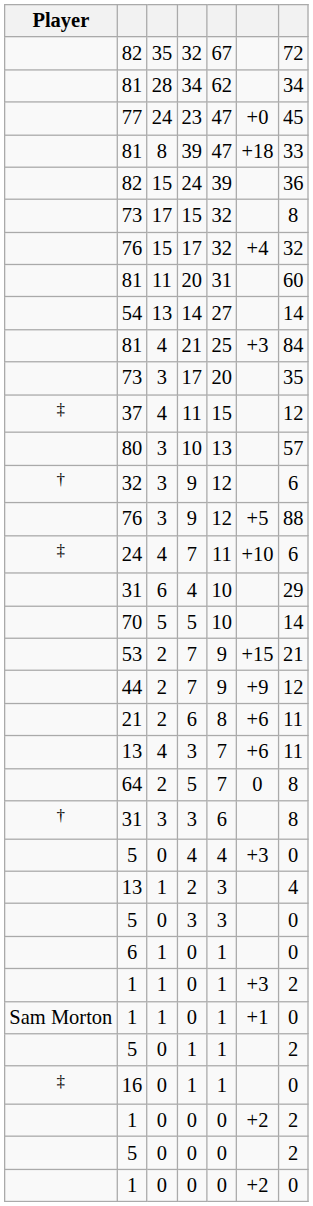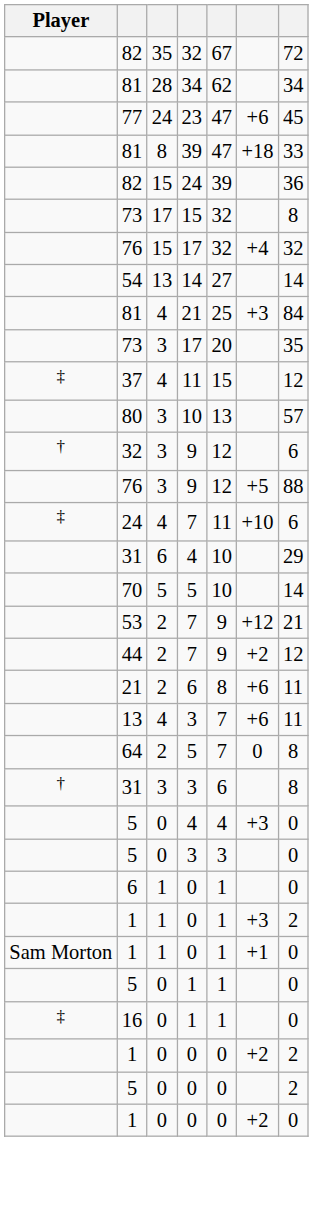77 | column 6: +0 -> +6
- row: 81 | 11 | 20 | 31 | 60
53 | column 6: +15 -> +12
44 | column 6: +9 -> +2
- row: 13 | 1 | 2 | 3 | 4
5 / 1 | column 7: 2 -> 0
